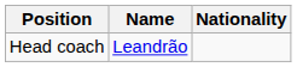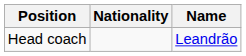columns swapped: Name <-> Nationality
